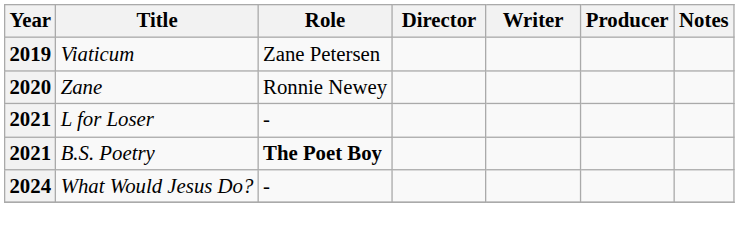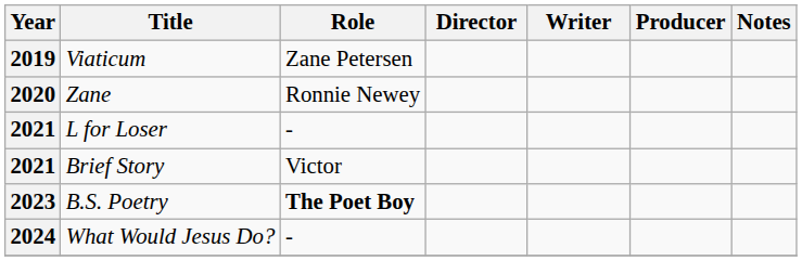+ row: 2021 | Brief Story | Victor
B.S. Poetry | Year: 2021 -> 2023
